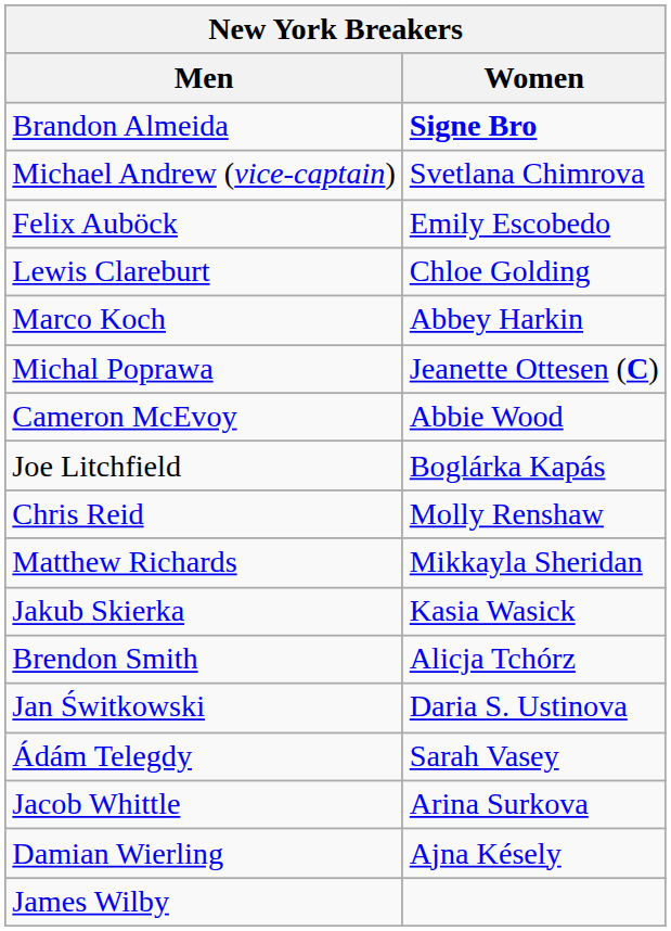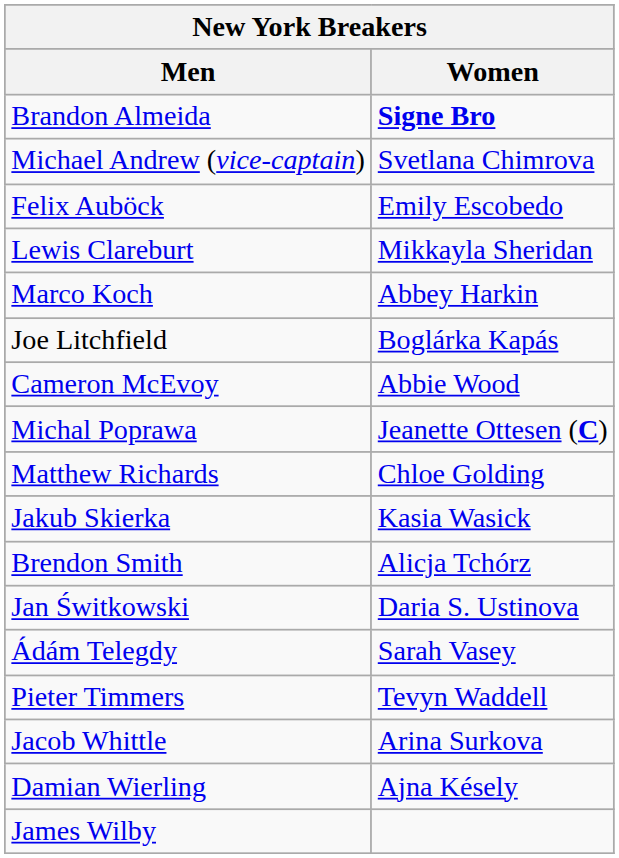Lewis Clareburt | Women: Chloe Golding -> Mikkayla Sheridan
rows swapped: Joe Litchfield <-> Michal Poprawa
- row: Chris Reid | Molly Renshaw
Matthew Richards | Women: Mikkayla Sheridan -> Chloe Golding
+ row: Pieter Timmers | Tevyn Waddell
